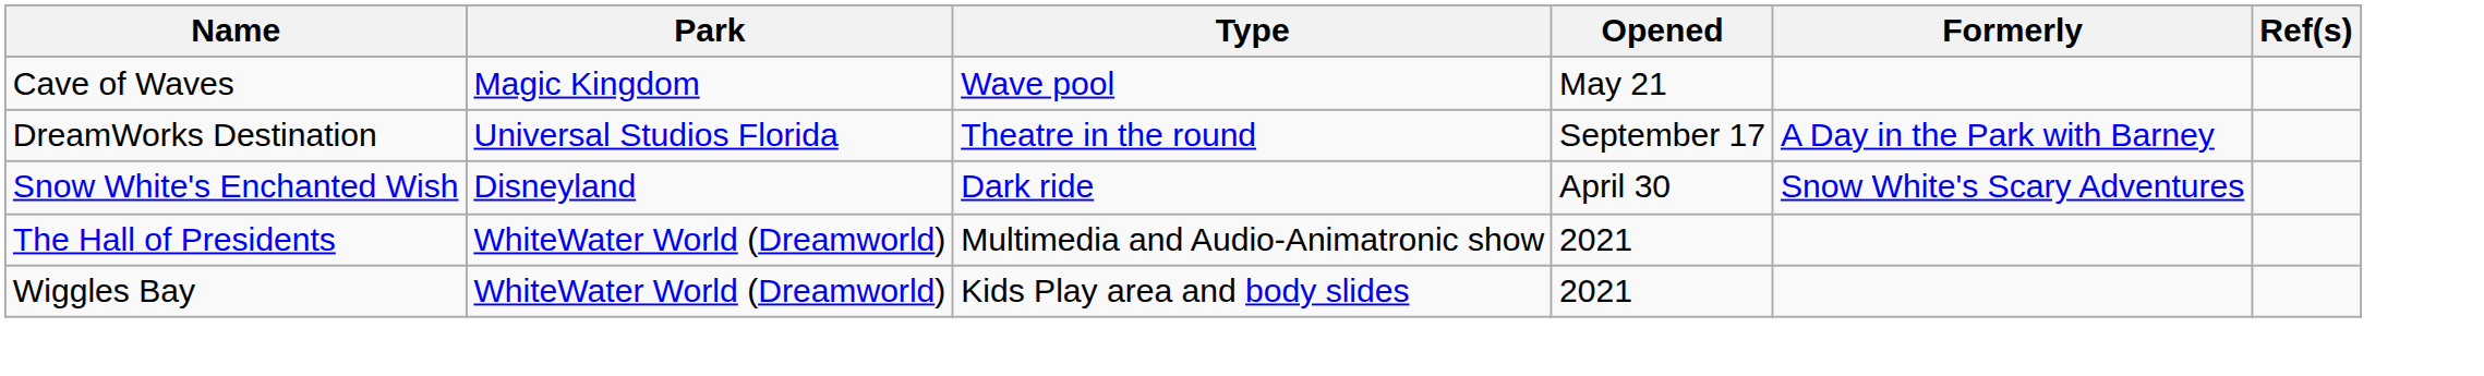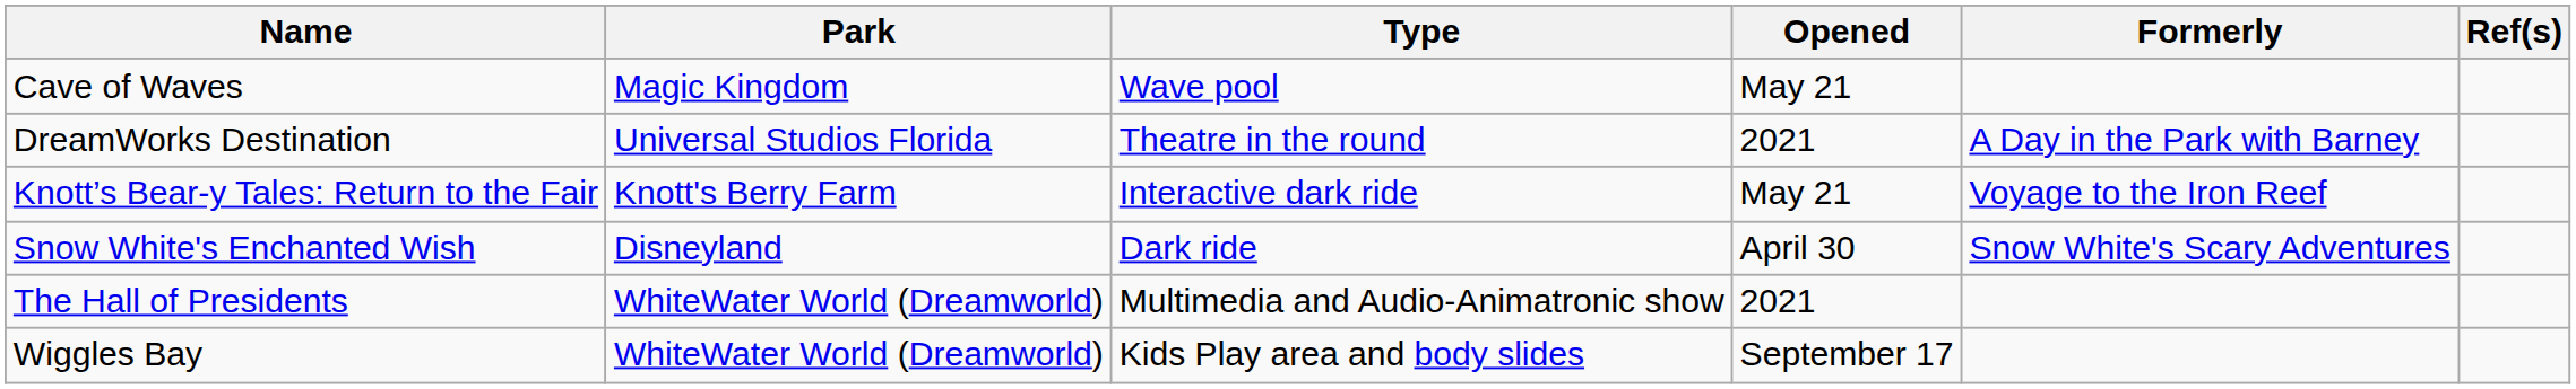DreamWorks Destination | Opened: September 17 -> 2021
+ row: Knott’s Bear-y Tales: Return to the Fair | Knott's Berry Farm | Interactive dark ride | May 21 | Voyage to the Iron Reef
Wiggles Bay | Opened: 2021 -> September 17
